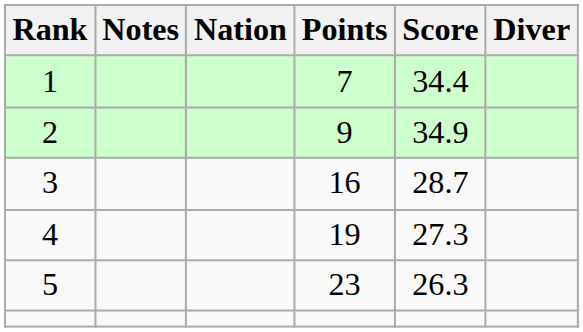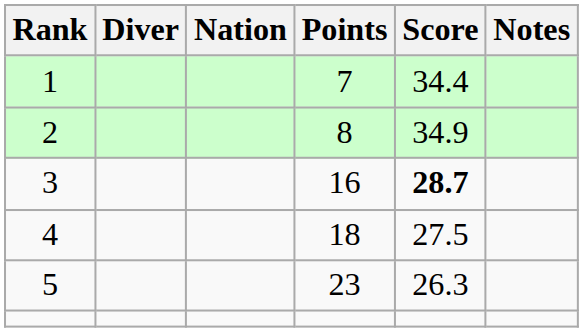columns swapped: Diver <-> Notes
2 | Points: 9 -> 8
3 | Score: normal -> bold
4 | Points: 19 -> 18
4 | Score: 27.3 -> 27.5
